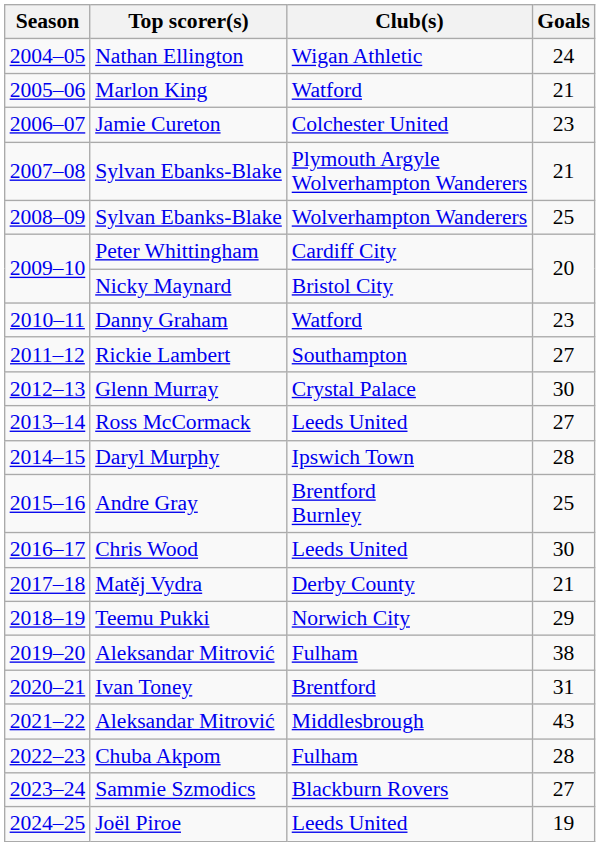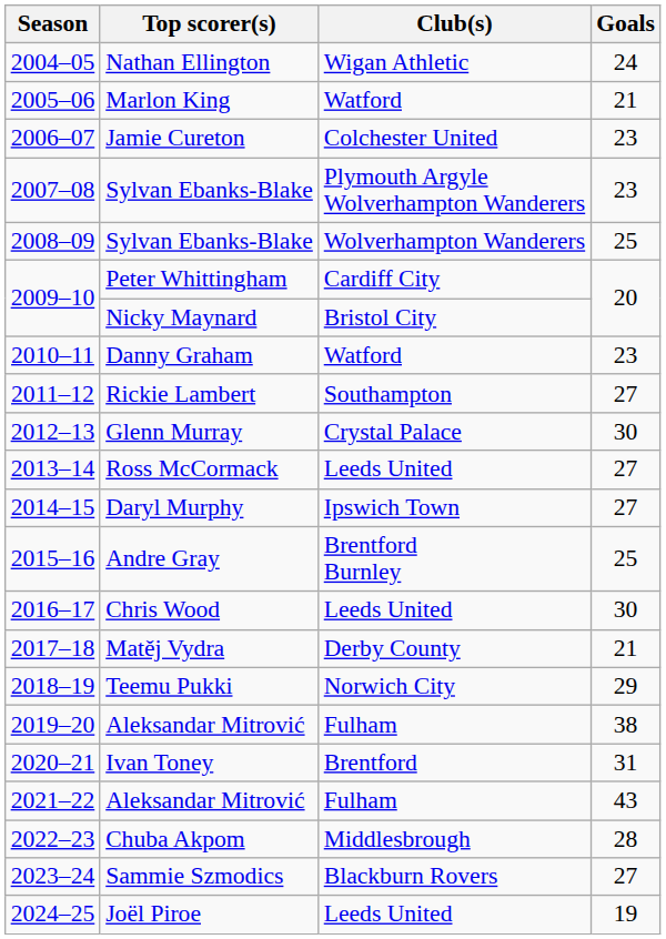2007–08 / Sylvan Ebanks-Blake | Goals: 21 -> 23
Daryl Murphy | Goals: 28 -> 27
2021–22 / Aleksandar Mitrović | Club(s): Middlesbrough -> Fulham
Chuba Akpom | Club(s): Fulham -> Middlesbrough
